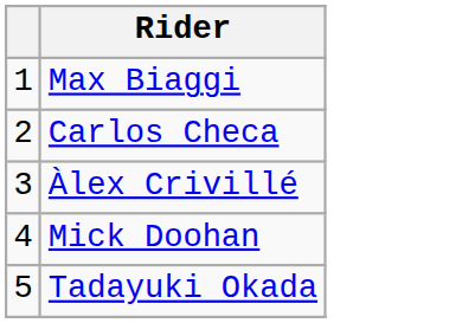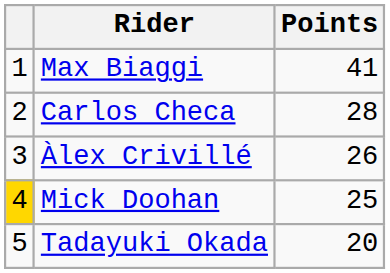+ column: Points | 41 | 28 | 26 | 25 | 20
Mick Doohan | column 1: no background -> gold background
